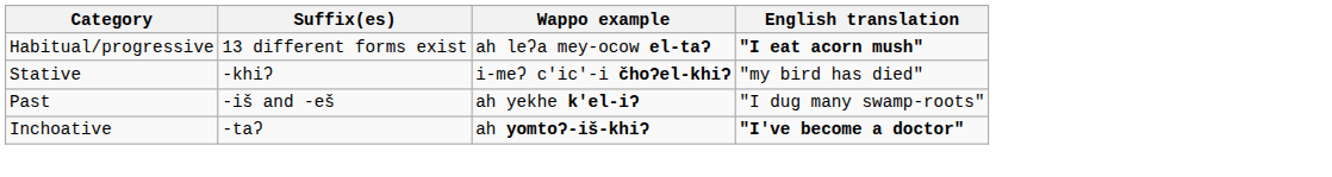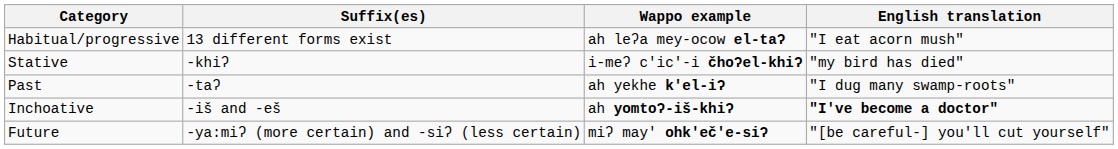Habitual/progressive | English translation: bold -> normal
Past | Suffix(es): -iš and -eš -> -taʔ
Inchoative | Suffix(es): -taʔ -> -iš and -eš
+ row: Future | -ya:miʔ (more certain) and -siʔ (less certain) | miʔ may' ohk'eč'e-siʔ | "[be careful-] you'll cut yourself"
